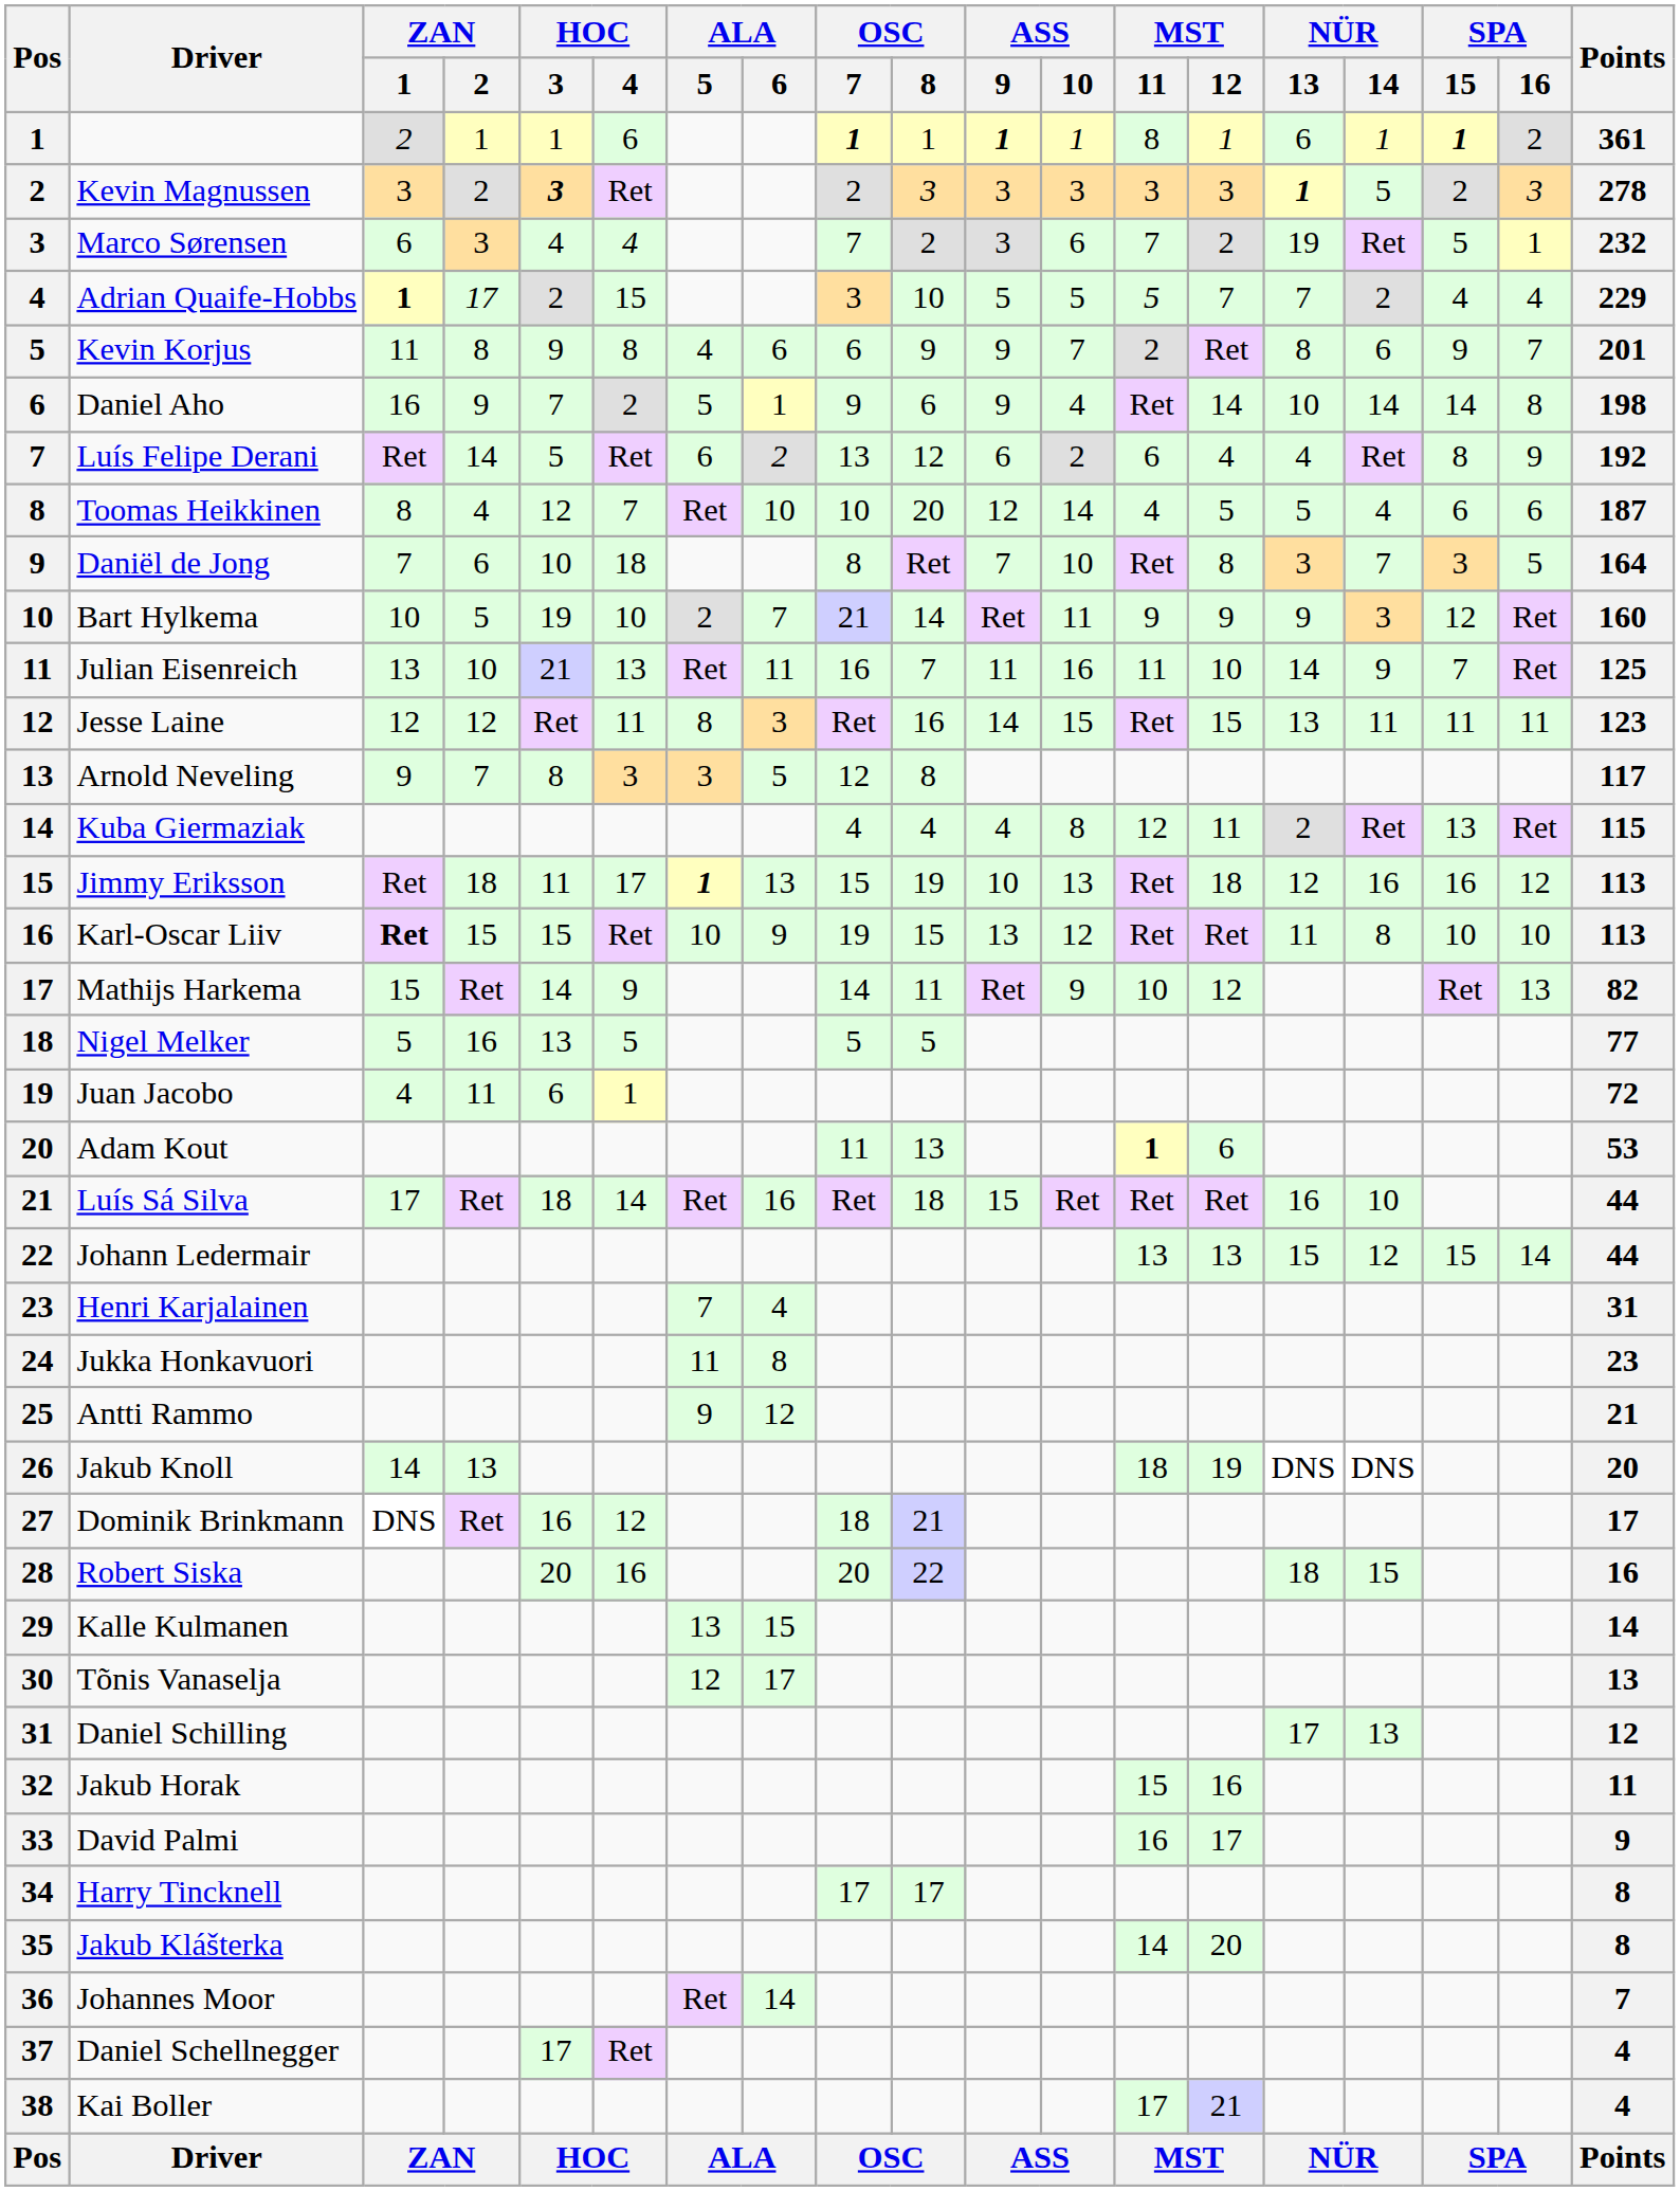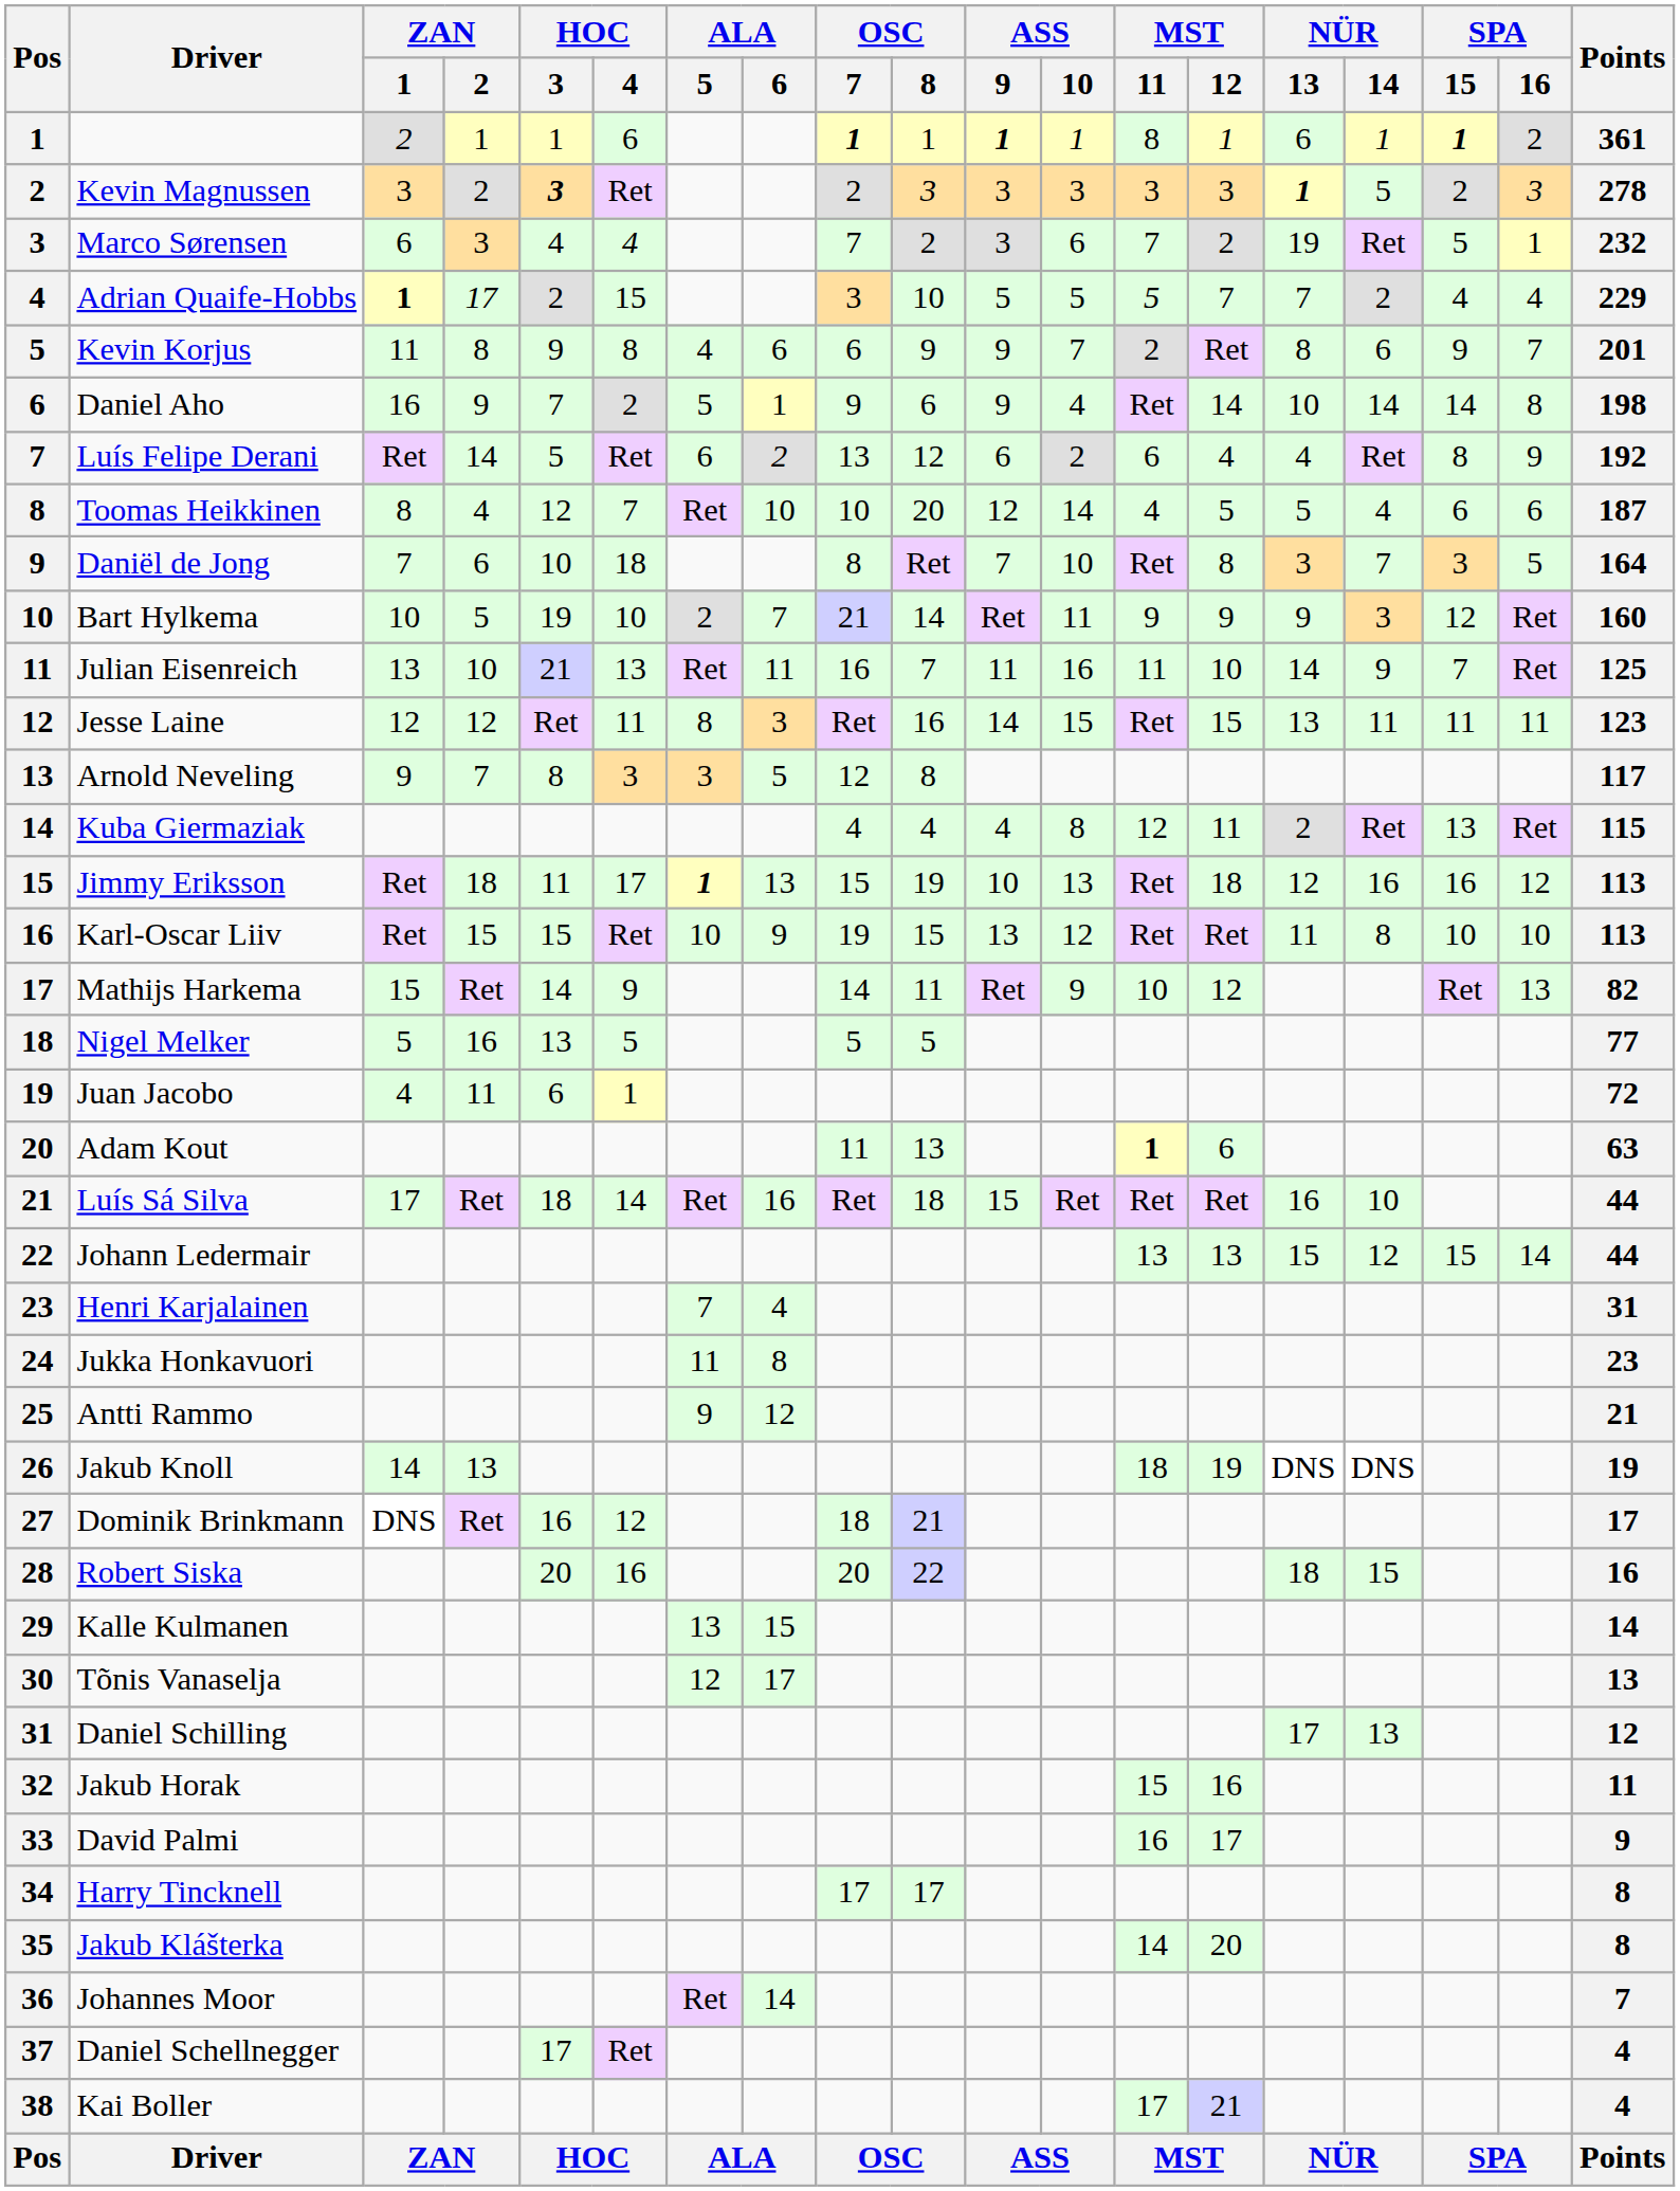Karl-Oscar Liiv | ZAN / 1: bold -> normal
Adam Kout | Points: 53 -> 63
Jakub Knoll | Points: 20 -> 19
